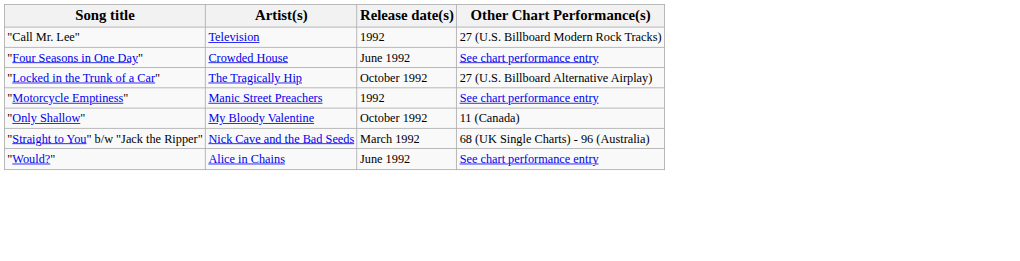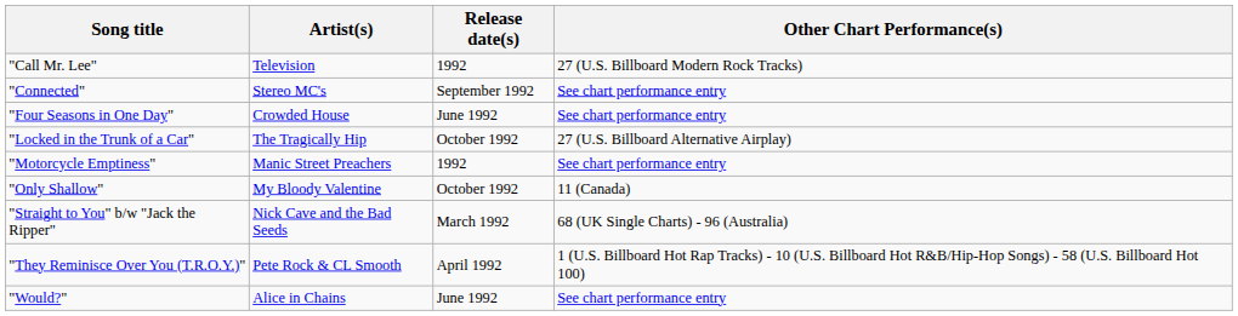+ row: "Connected" | Stereo MC's | September 1992 | See chart performance entry
+ row: "They Reminisce Over You (T.R.O.Y.)" | Pete Rock & CL Smooth | April 1992 | 1 (U.S. Billboard Hot Rap Tracks) - 10 (U.S. Billboard Hot R&B/Hip-Hop Songs) - 58 (U.S. Billboard Hot 100)
